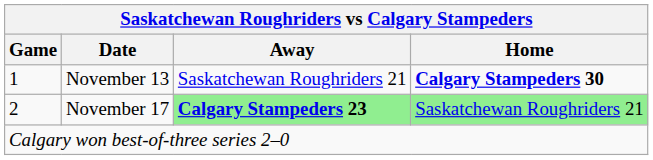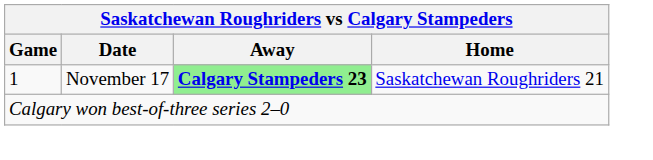- row: 1 | November 13 | Saskatchewan Roughriders 21 | Calgary Stampeders 30
November 17 | Game: 2 -> 1
November 17 | Home: lightgreen background -> no background
